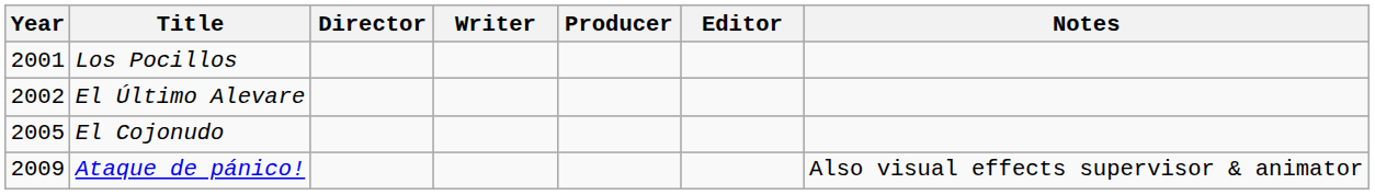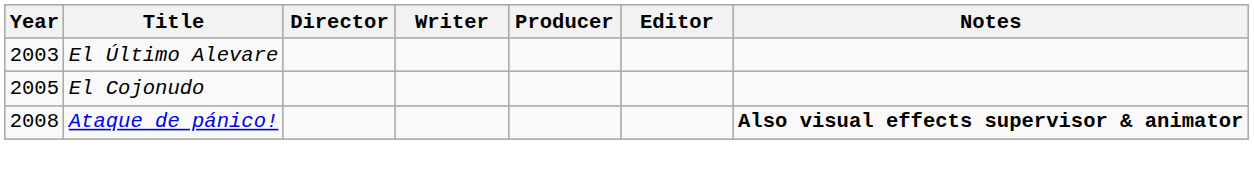- row: 2001 | Los Pocillos
El Último Alevare | Year: 2002 -> 2003
Ataque de pánico! | Year: 2009 -> 2008
Ataque de pánico! | Notes: normal -> bold
